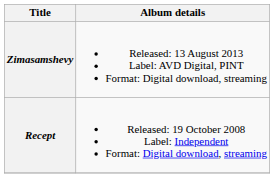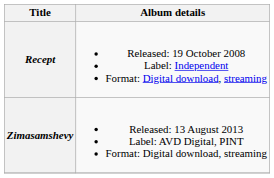rows swapped: Recept <-> Zimasamshevy
